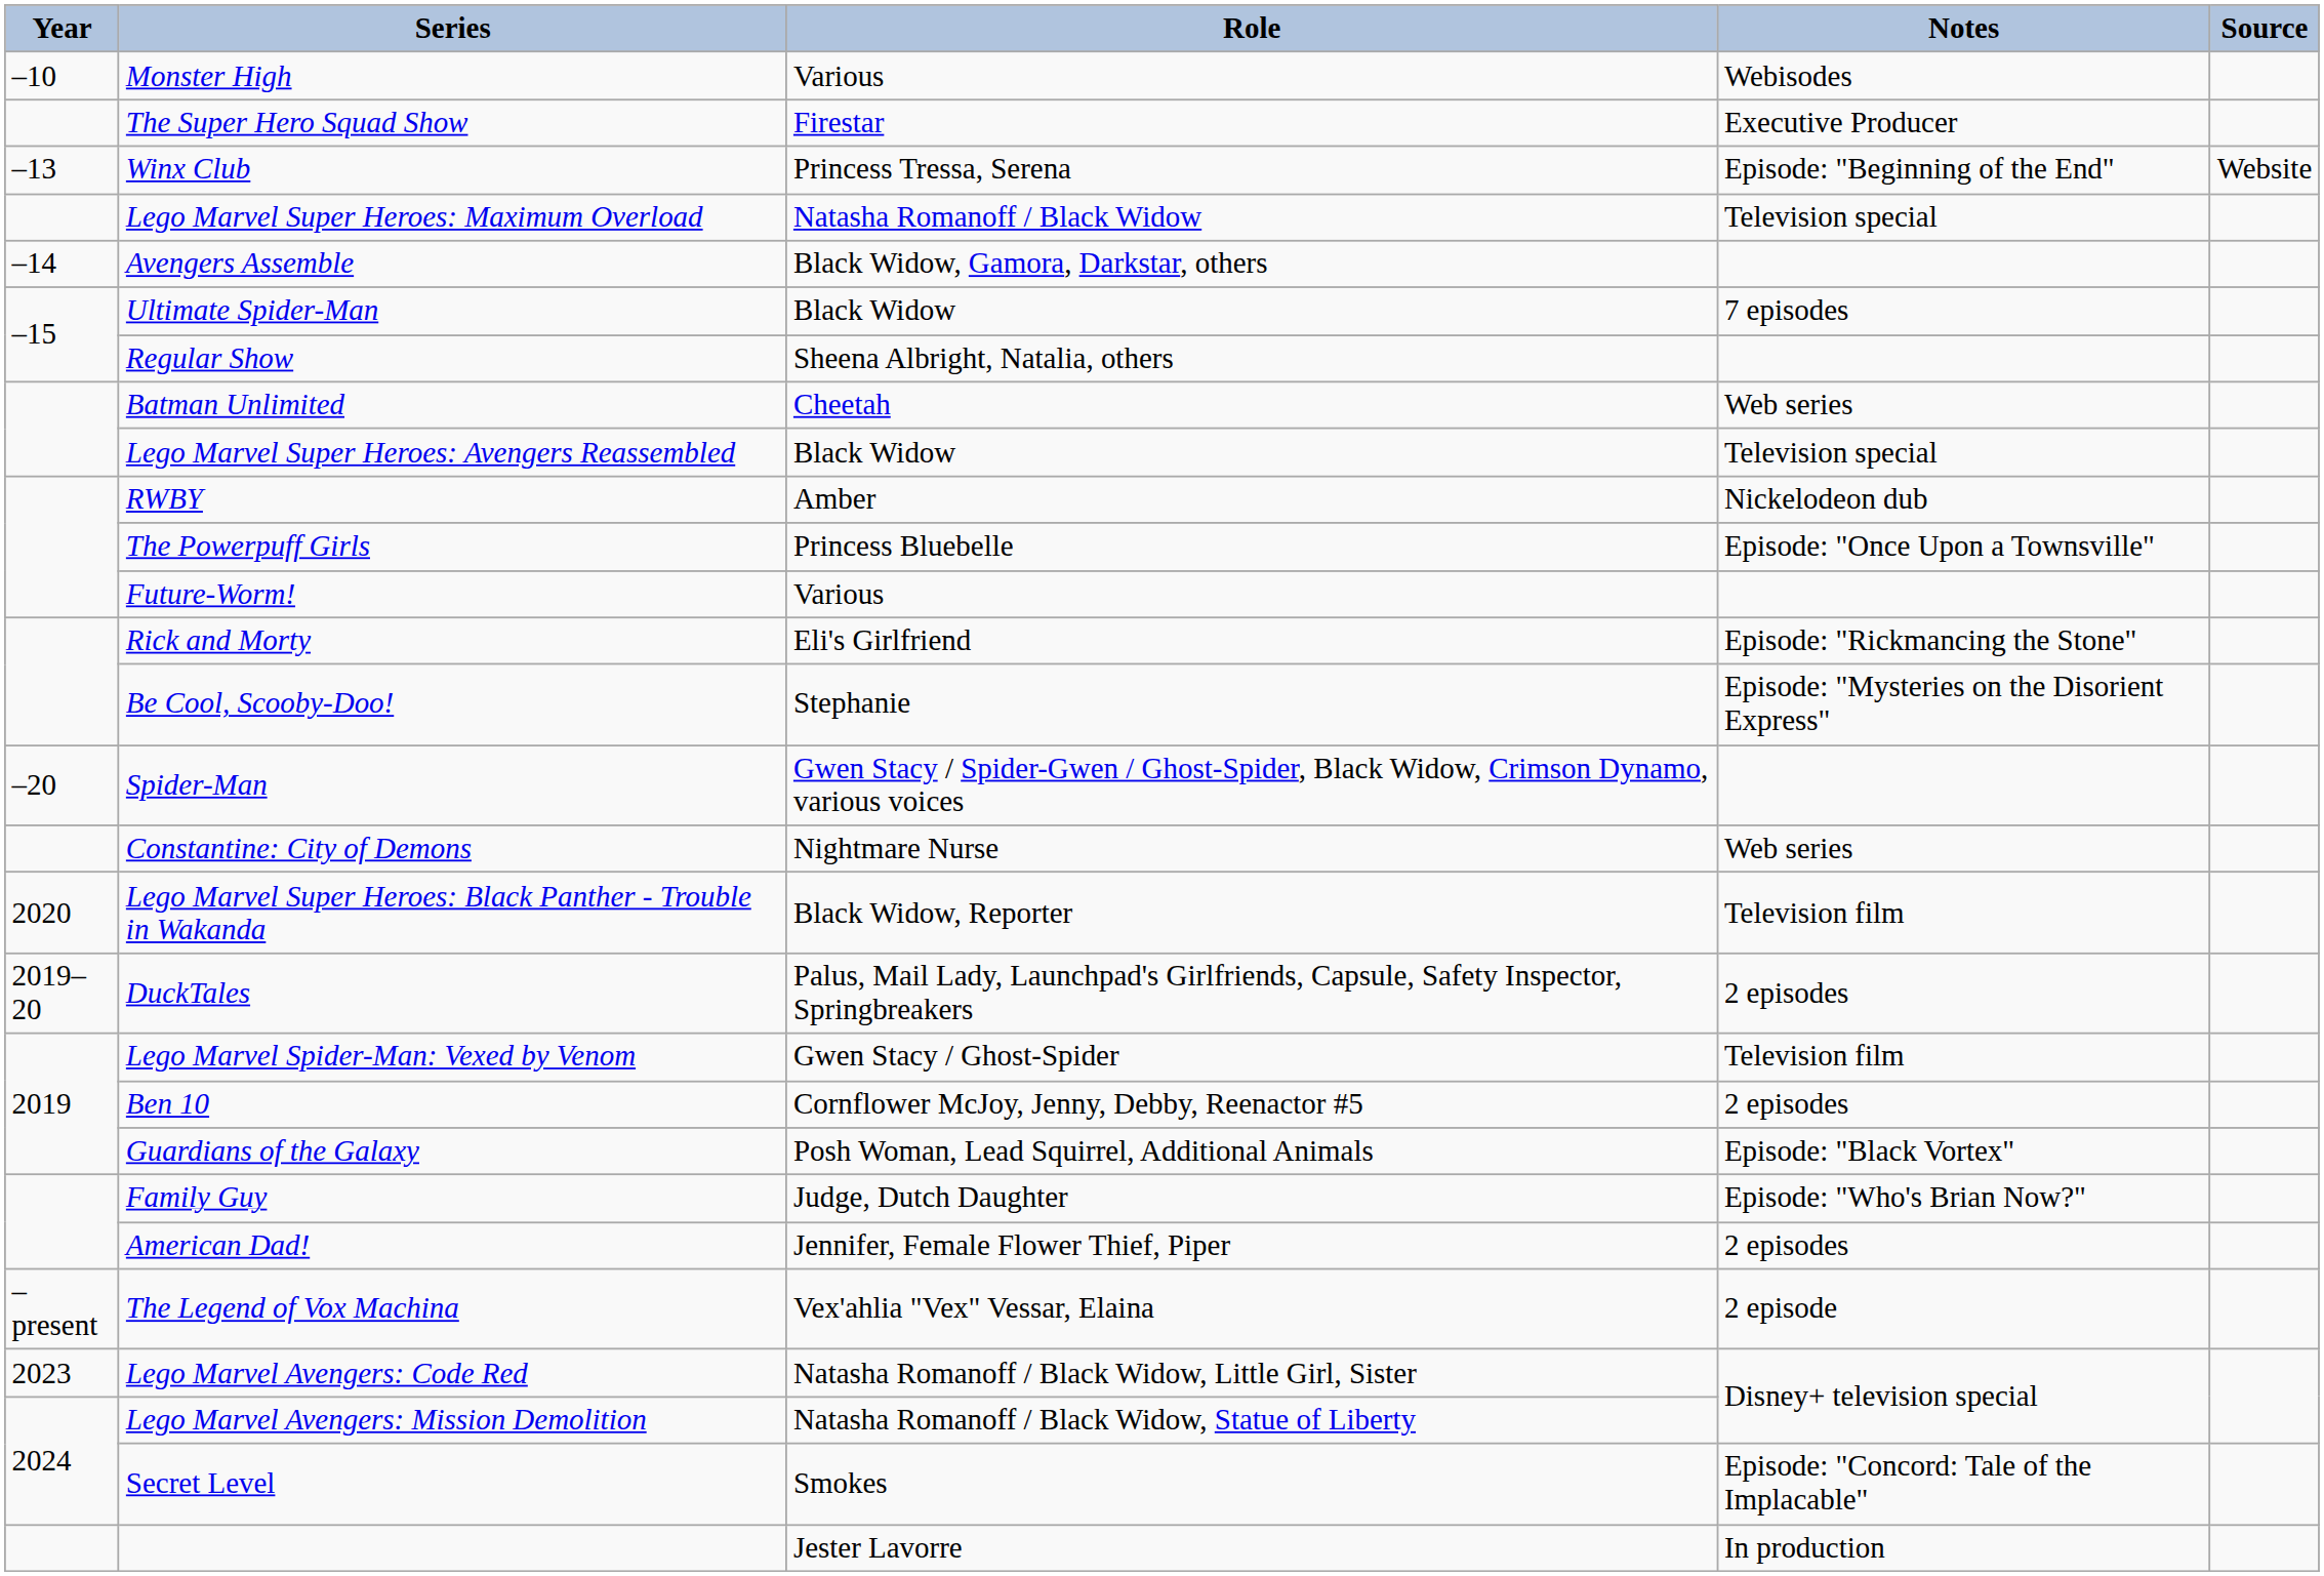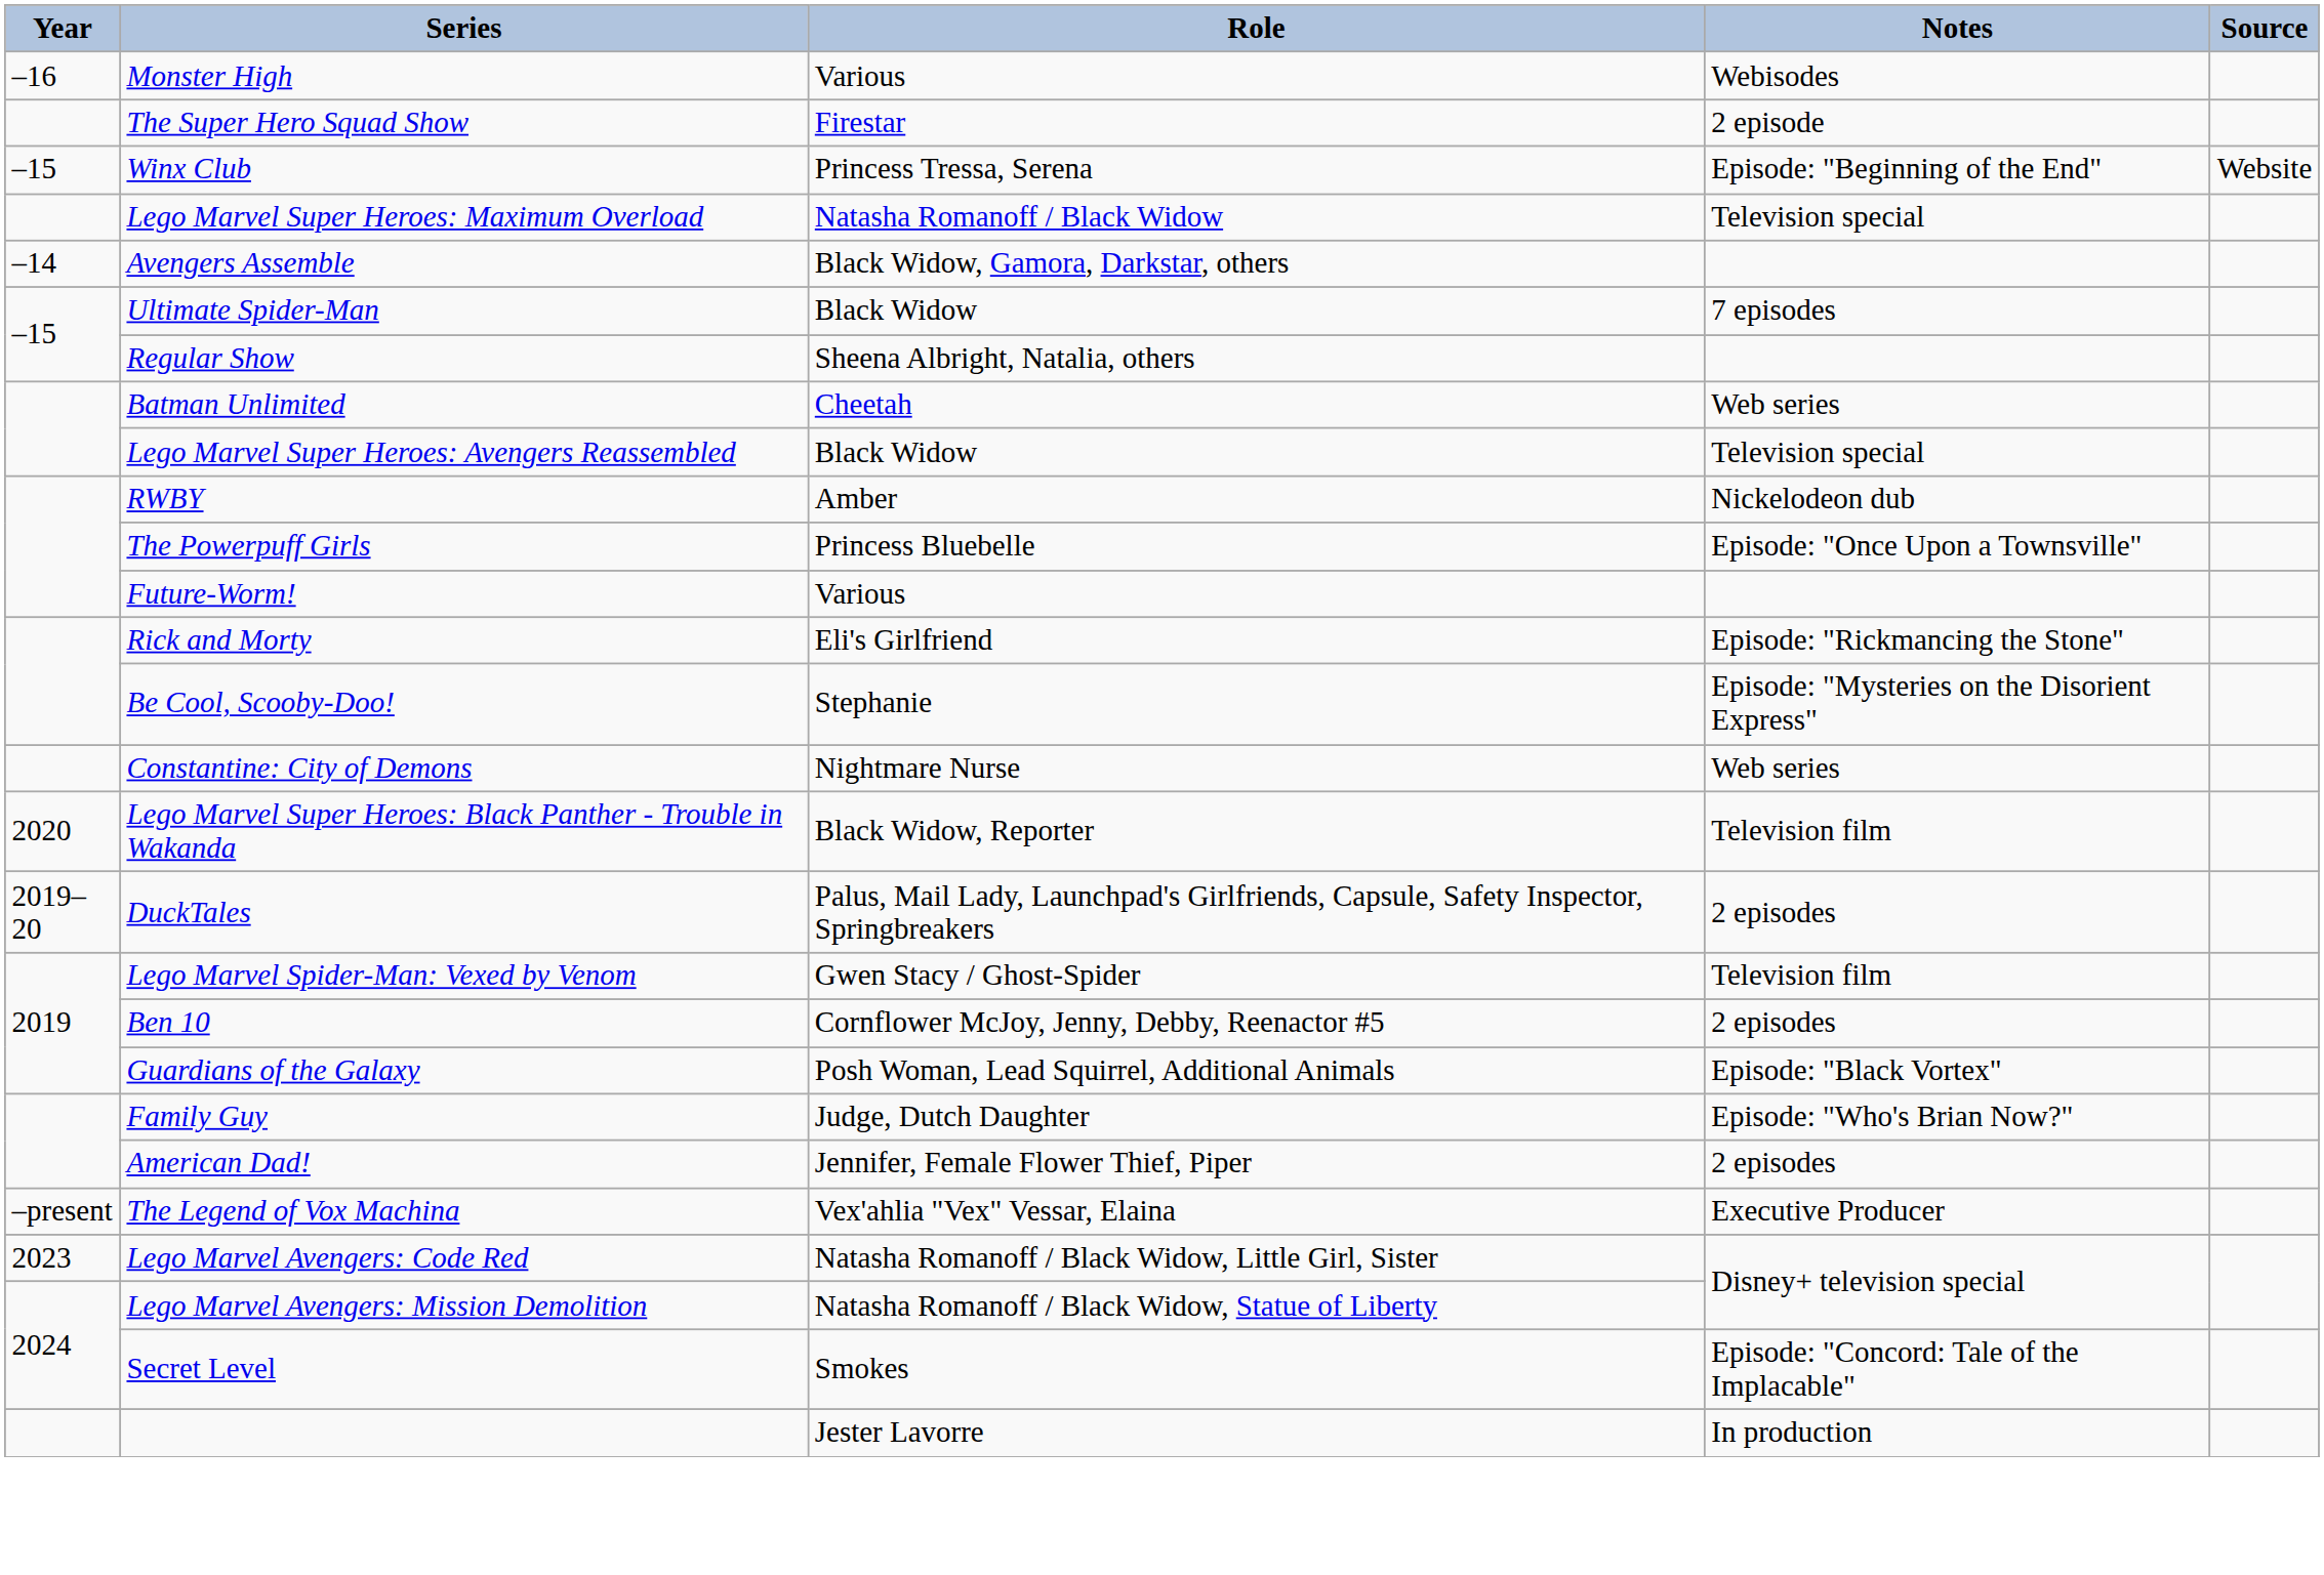Monster High | Year: –10 -> –16
The Super Hero Squad Show | Notes: Executive Producer -> 2 episode
Winx Club | Year: –13 -> –15
- row: –20 | Spider-Man | Gwen Stacy / Spider-Gwen / Ghost-Spider, Black Widow, Crimson Dynamo, various voices
The Legend of Vox Machina | Notes: 2 episode -> Executive Producer
